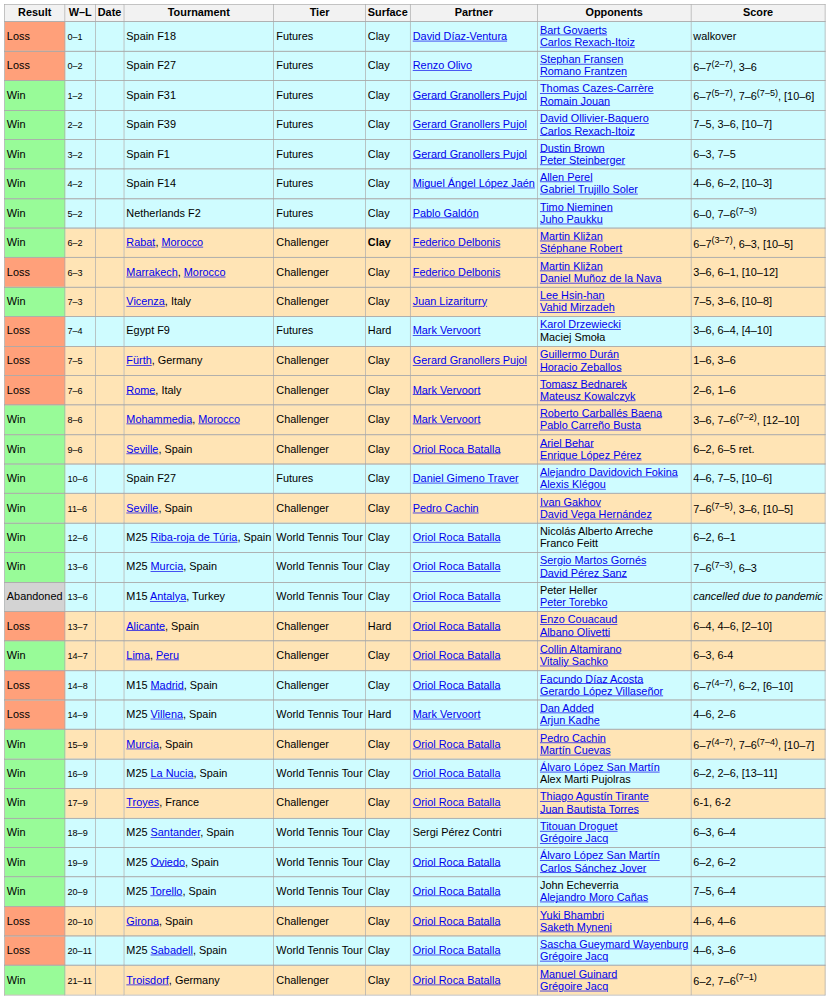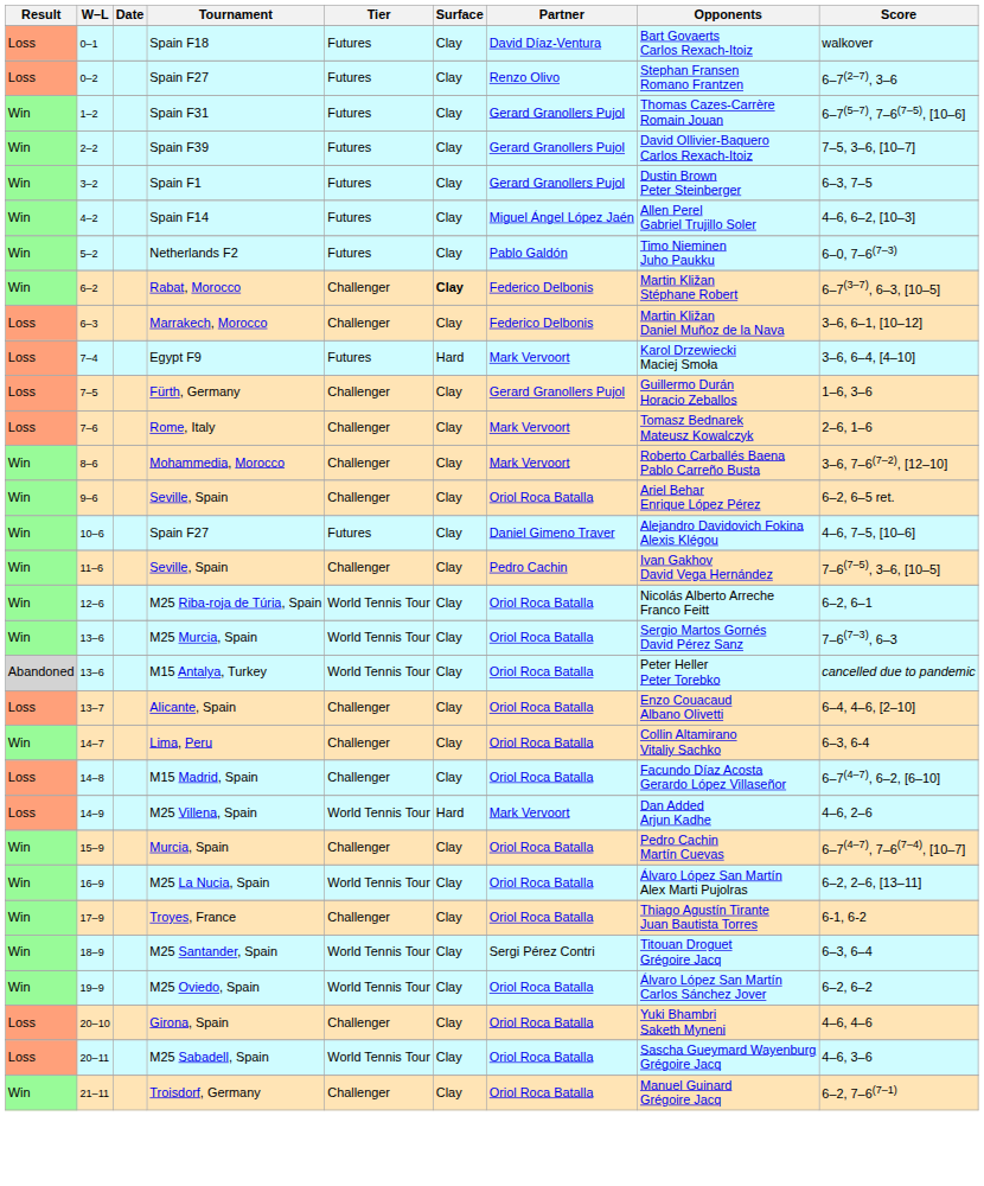- row: Win | 7–3 | Vicenza, Italy | Challenger | Clay | Juan Lizariturry | Lee Hsin-han Vahid Mirzadeh | 7–5, 3–6, [10–8]
Alicante, Spain | Surface: Hard -> Clay
- row: Win | 20–9 | M25 Torello, Spain | World Tennis Tour | Clay | Oriol Roca Batalla | John Echeverria Alejandro Moro Cañas | 7–5, 6–4
